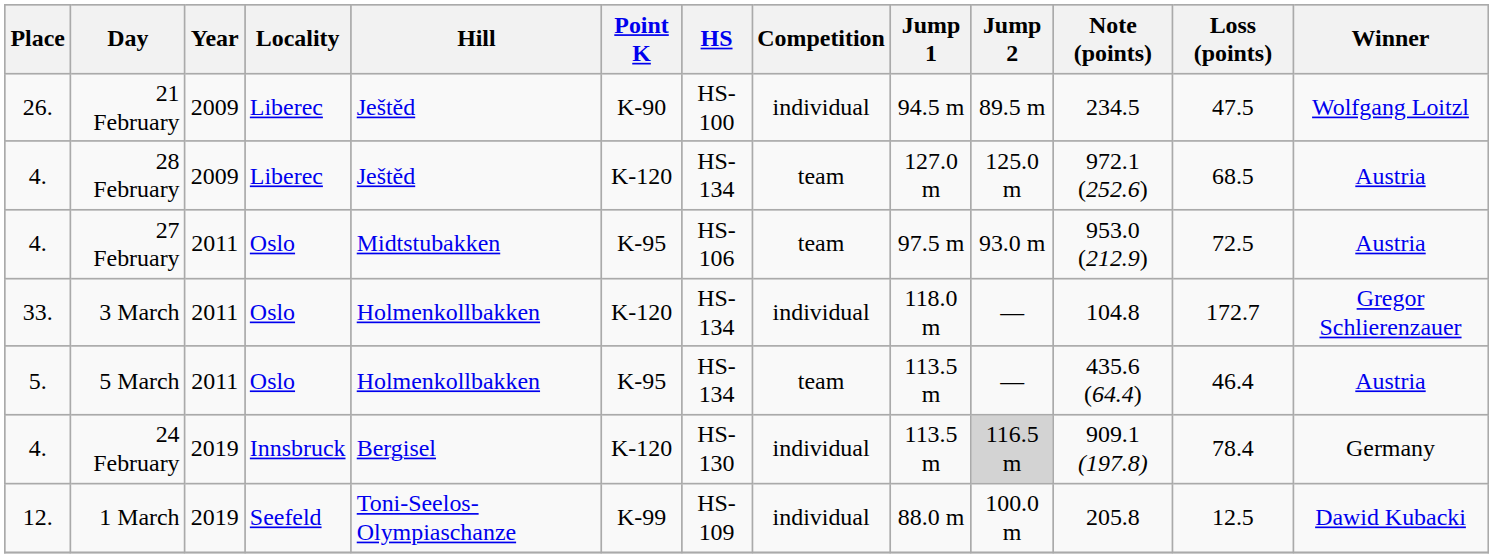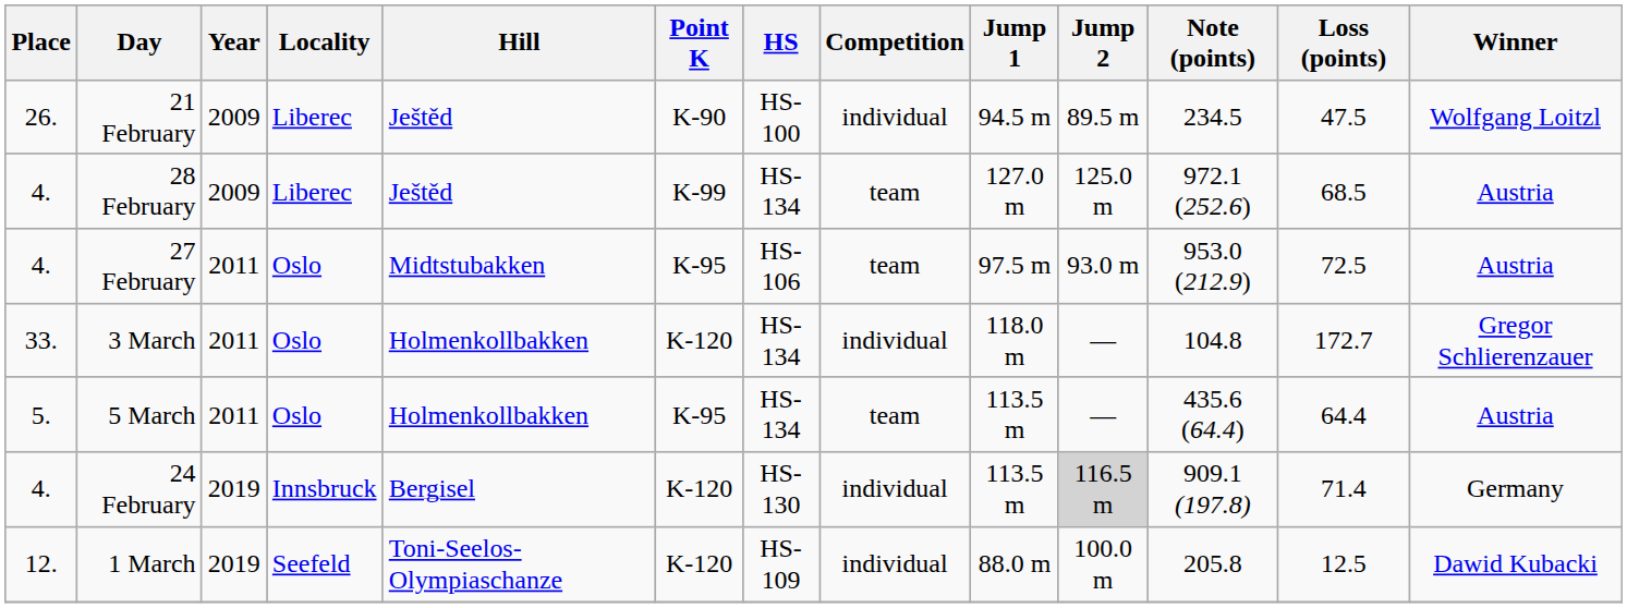28 February | Point K: K-120 -> K-99
5 March | Loss (points): 46.4 -> 64.4
24 February | Loss (points): 78.4 -> 71.4
1 March | Point K: K-99 -> K-120
